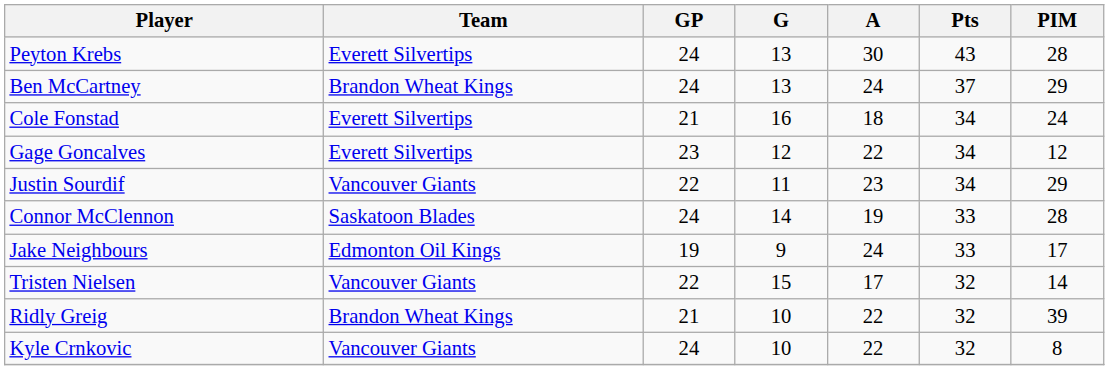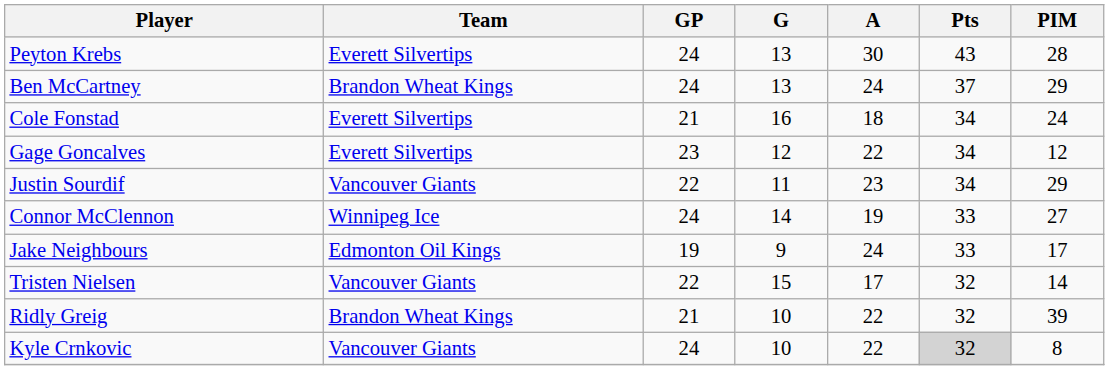Connor McClennon | Team: Saskatoon Blades -> Winnipeg Ice
Connor McClennon | PIM: 28 -> 27
Kyle Crnkovic | Pts: no background -> lightgrey background
